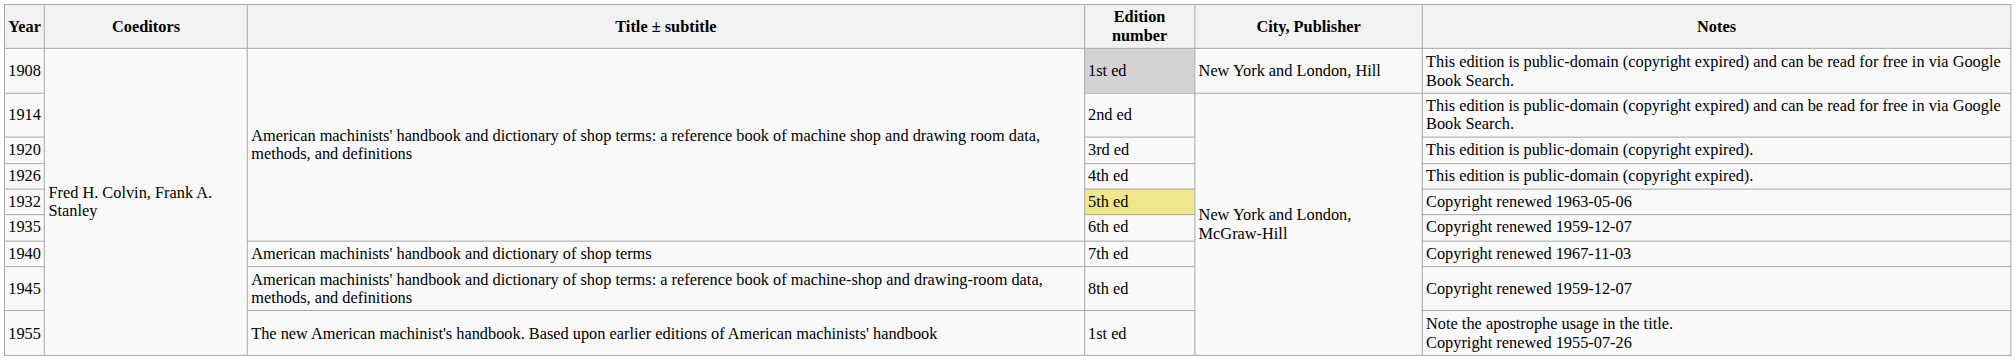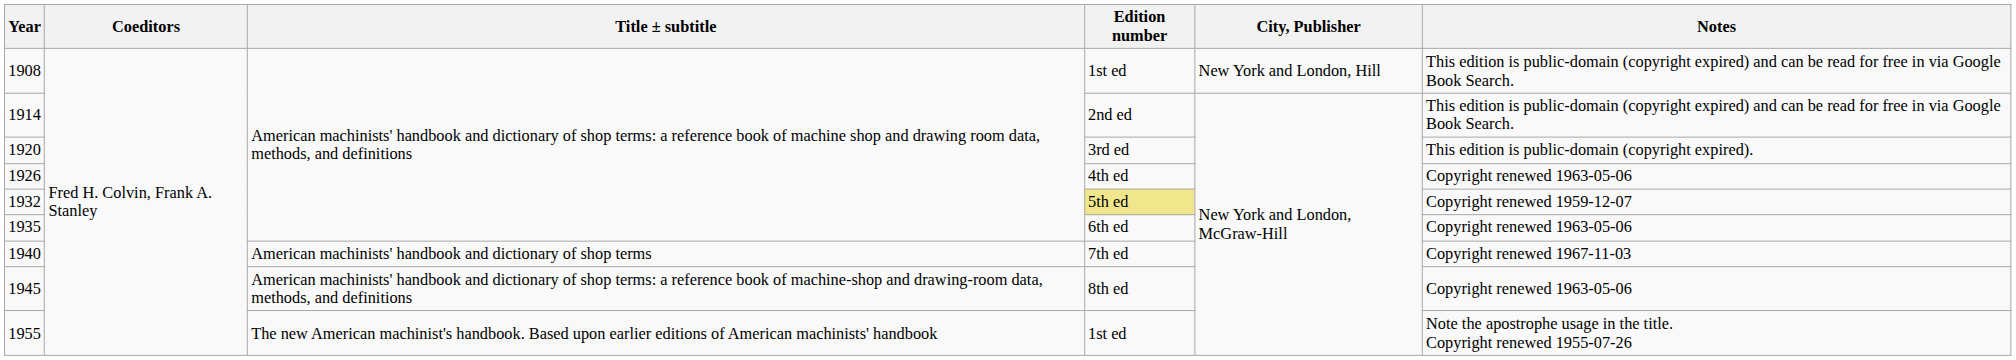1908 | Edition number: lightgrey background -> no background
1926 | Notes: This edition is public-domain (copyright expired). -> Copyright renewed 1963-05-06
1932 | Notes: Copyright renewed 1963-05-06 -> Copyright renewed 1959-12-07
1935 | Notes: Copyright renewed 1959-12-07 -> Copyright renewed 1963-05-06
1945 | Notes: Copyright renewed 1959-12-07 -> Copyright renewed 1963-05-06
